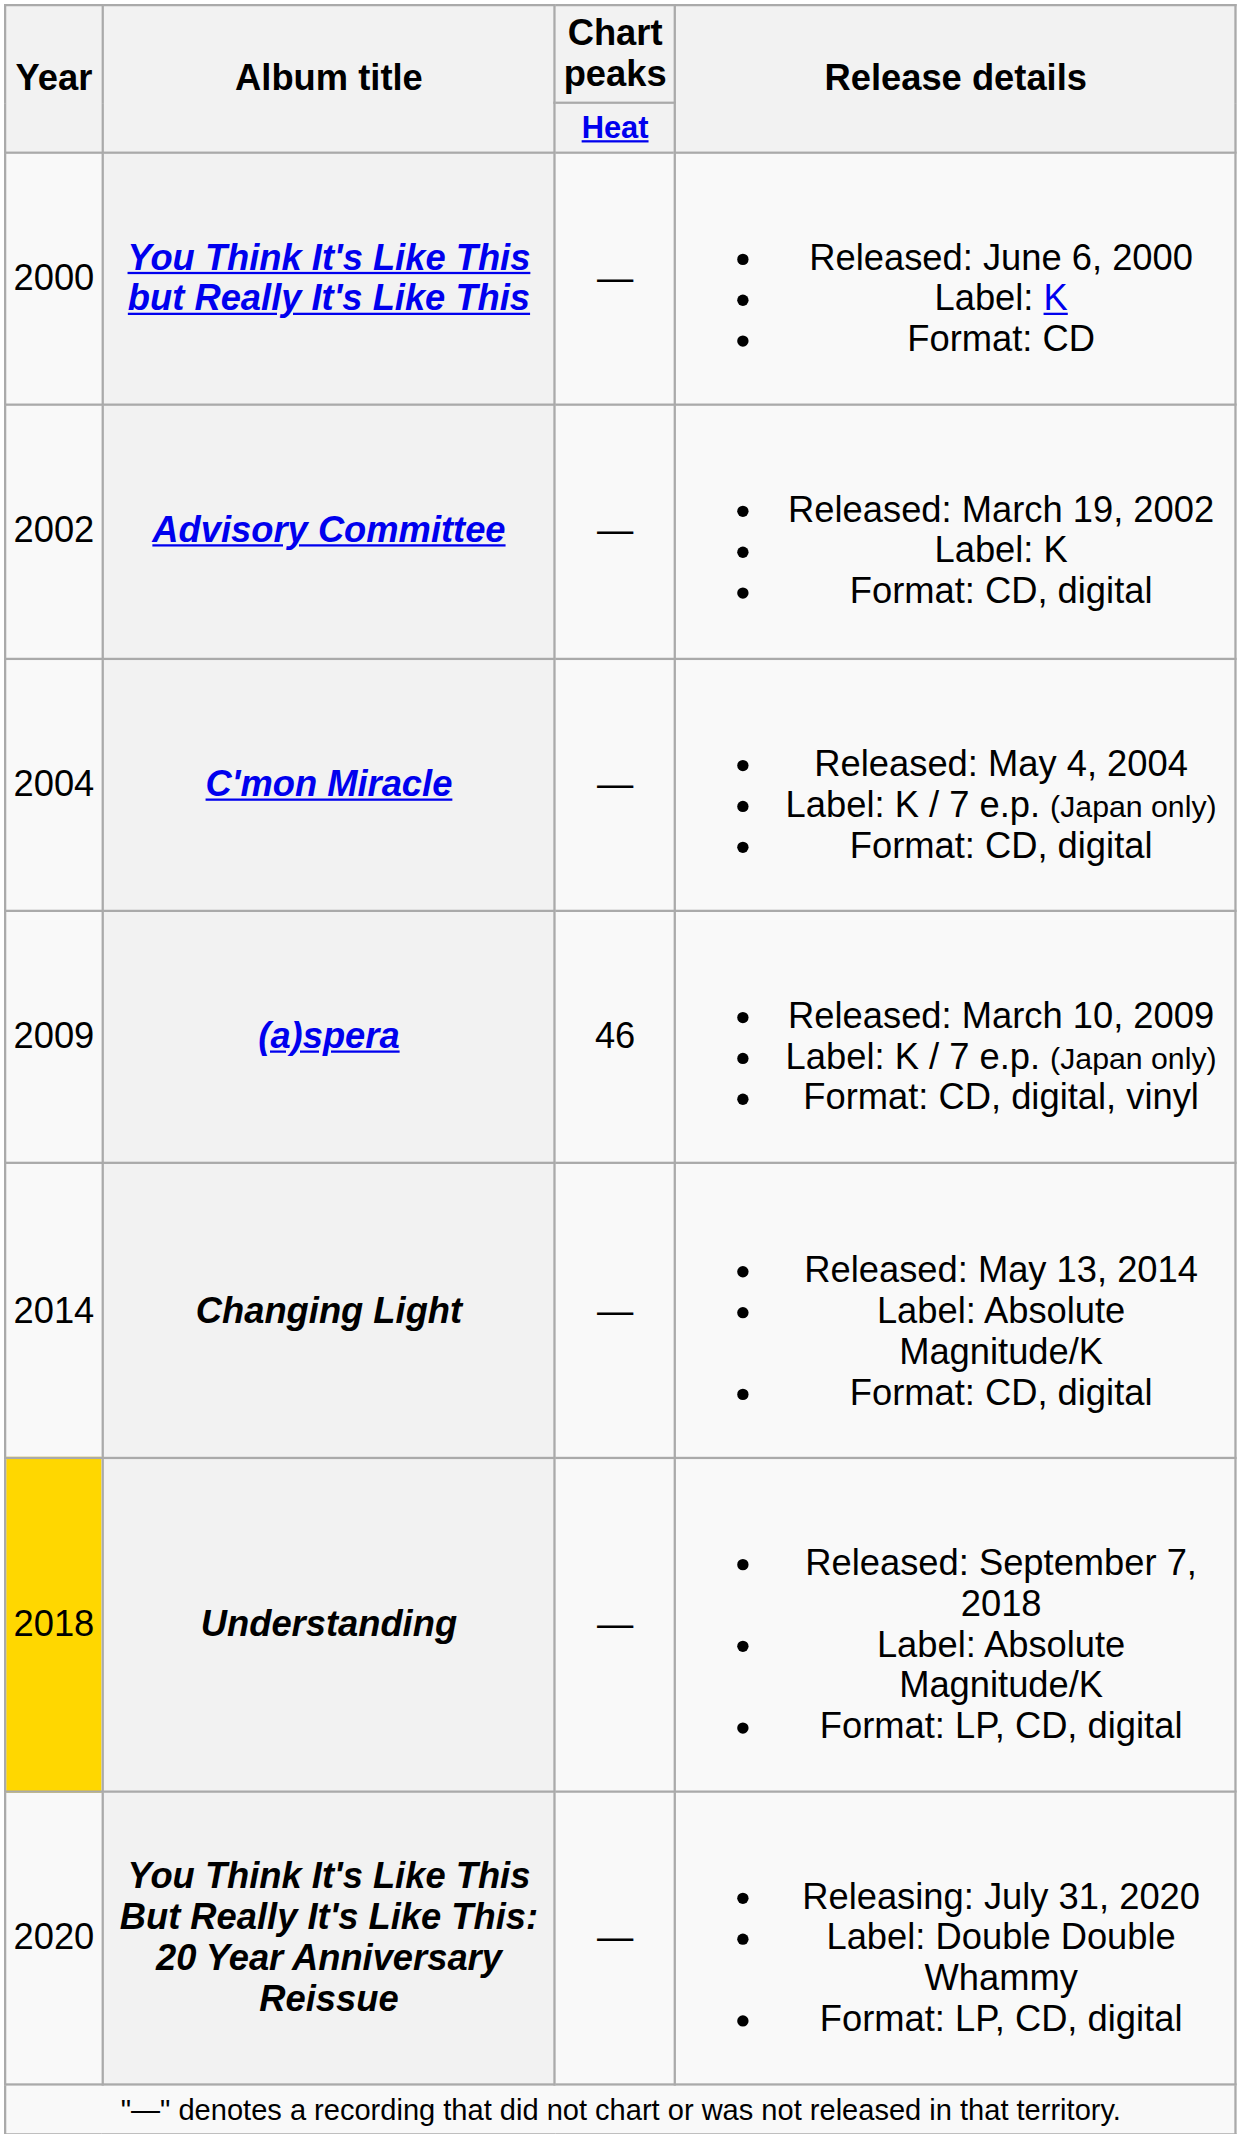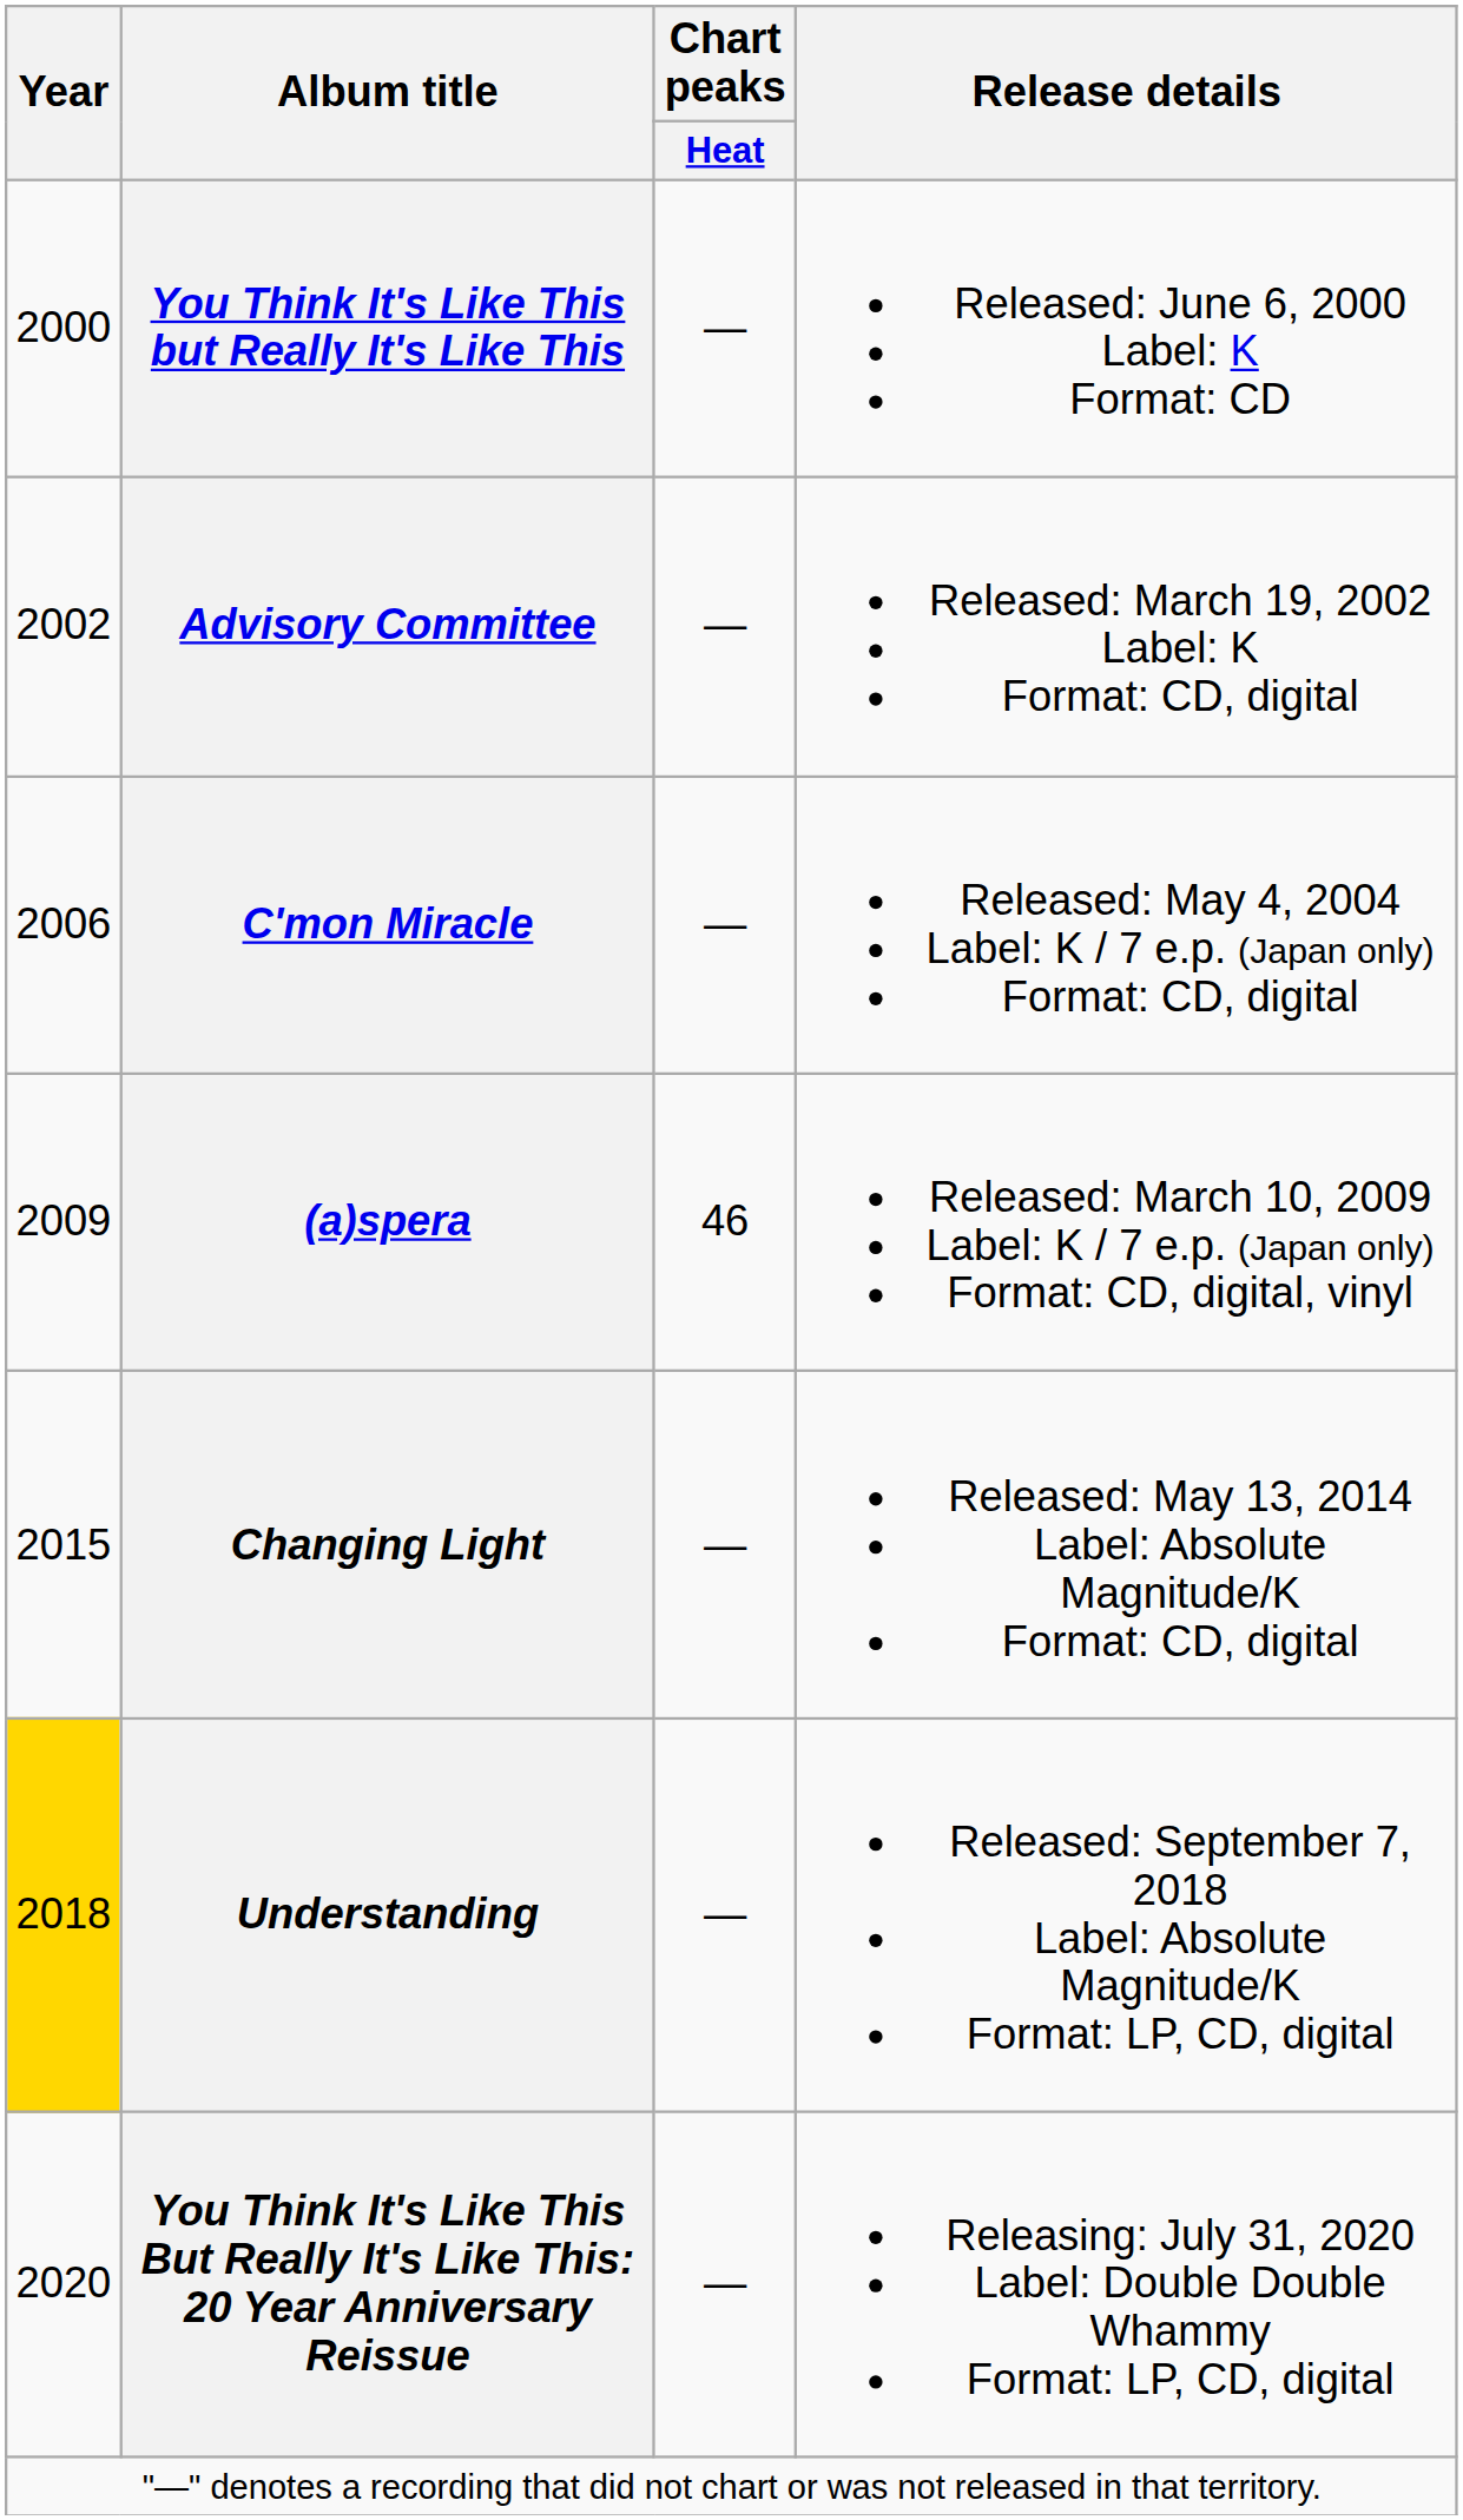C'mon Miracle | Year: 2004 -> 2006
Changing Light | Year: 2014 -> 2015
